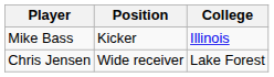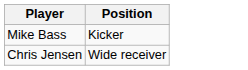- column: College | Illinois | Lake Forest
